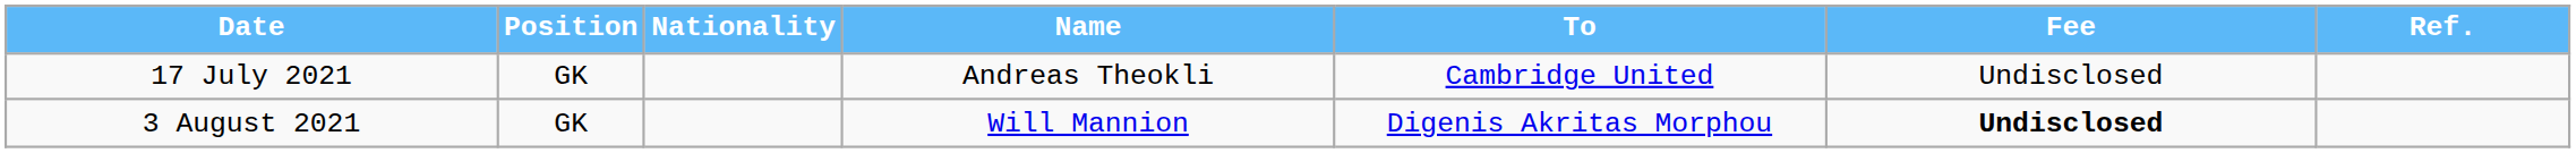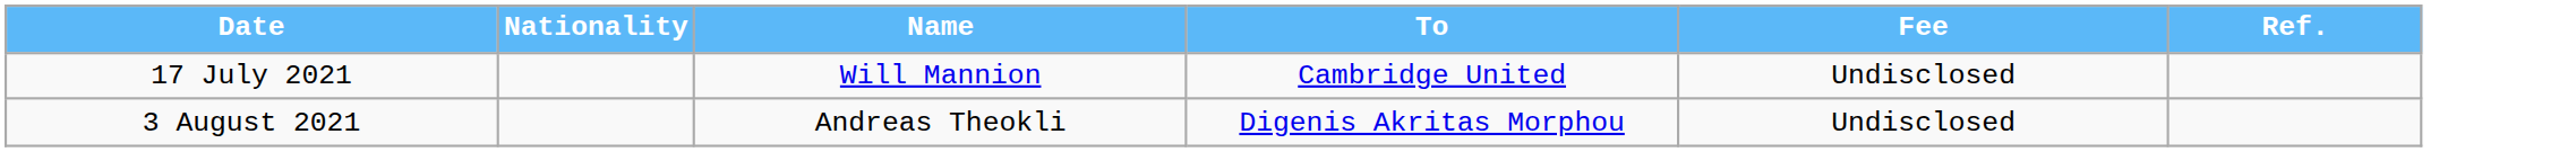- column: Position | GK | GK
17 July 2021 | Name: Andreas Theokli -> Will Mannion
3 August 2021 | Name: Will Mannion -> Andreas Theokli
3 August 2021 | Fee: bold -> normal
